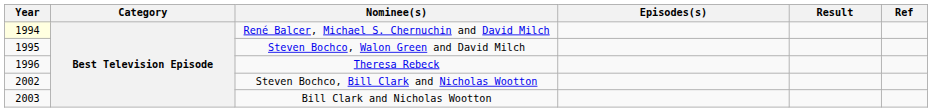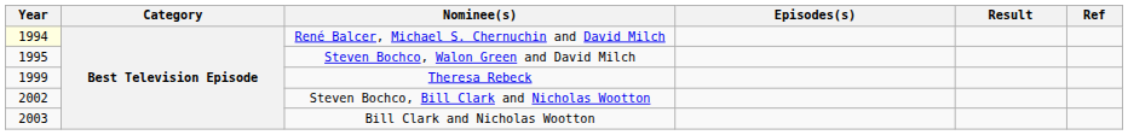Theresa Rebeck | Year: 1996 -> 1999
